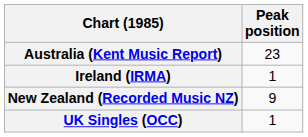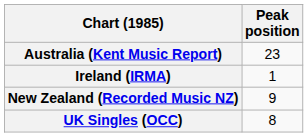UK Singles (OCC) | Peak position: 1 -> 8
